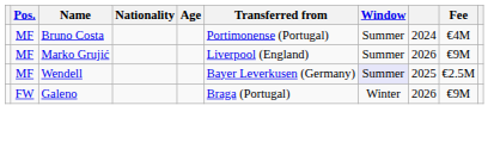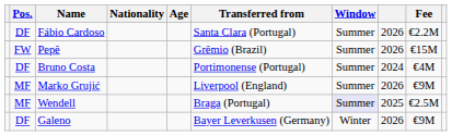+ row: DF | Fábio Cardoso | Santa Clara (Portugal) | Summer | 2026 | €2.2M
+ row: FW | Pepê | Grêmio (Brazil) | Summer | 2026 | €15M
Bruno Costa | Pos.: MF -> DF
Wendell | Transferred from: Bayer Leverkusen (Germany) -> Braga (Portugal)
Galeno | Pos.: FW -> DF
Galeno | Transferred from: Braga (Portugal) -> Bayer Leverkusen (Germany)
